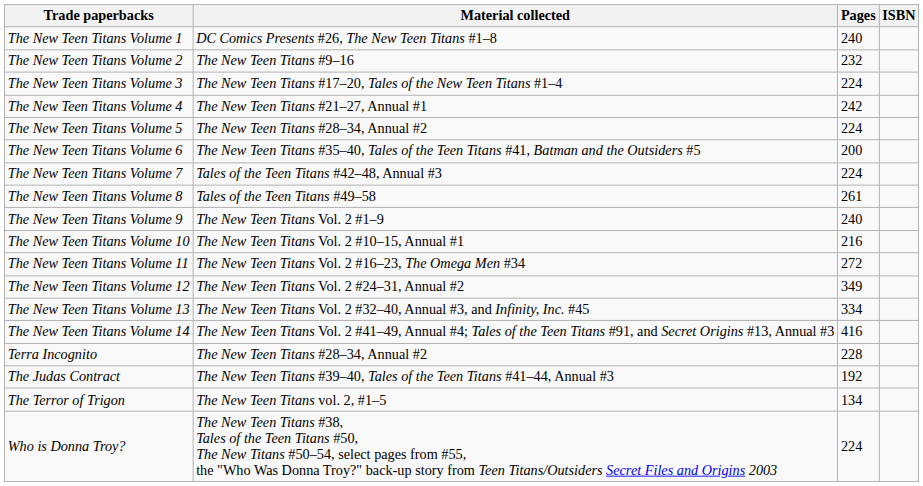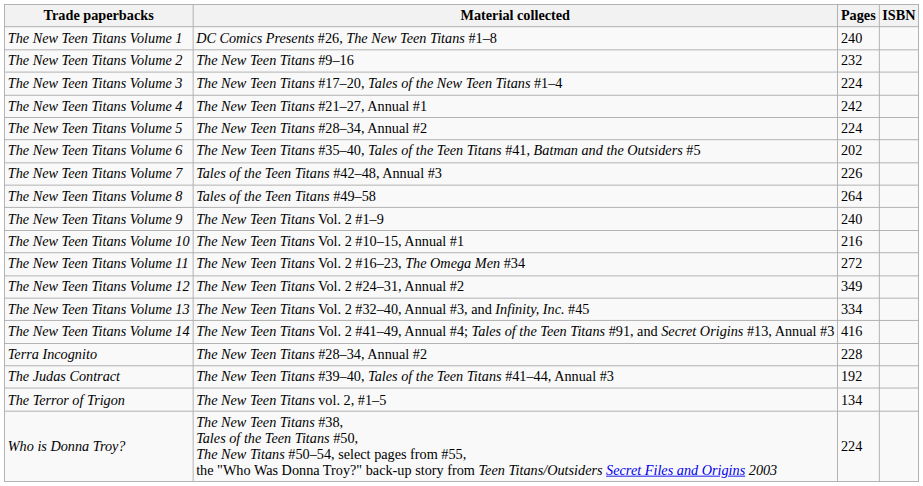The New Teen Titans Volume 6 | Pages: 200 -> 202
The New Teen Titans Volume 7 | Pages: 224 -> 226
The New Teen Titans Volume 8 | Pages: 261 -> 264
